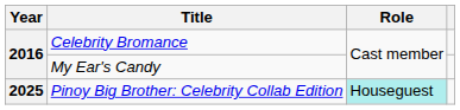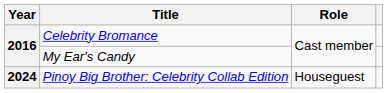Pinoy Big Brother: Celebrity Collab Edition | Year: 2025 -> 2024
Pinoy Big Brother: Celebrity Collab Edition | Role: paleturquoise background -> no background
